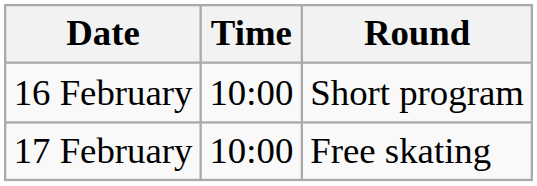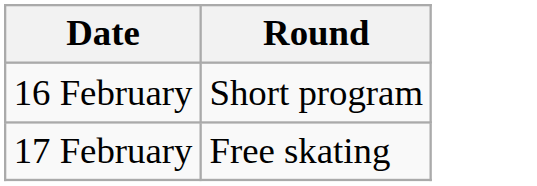- column: Time | 10:00 | 10:00
